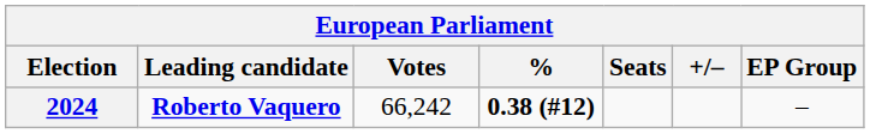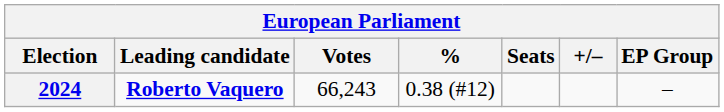2024 | Votes: 66,242 -> 66,243
2024 | %: bold -> normal
